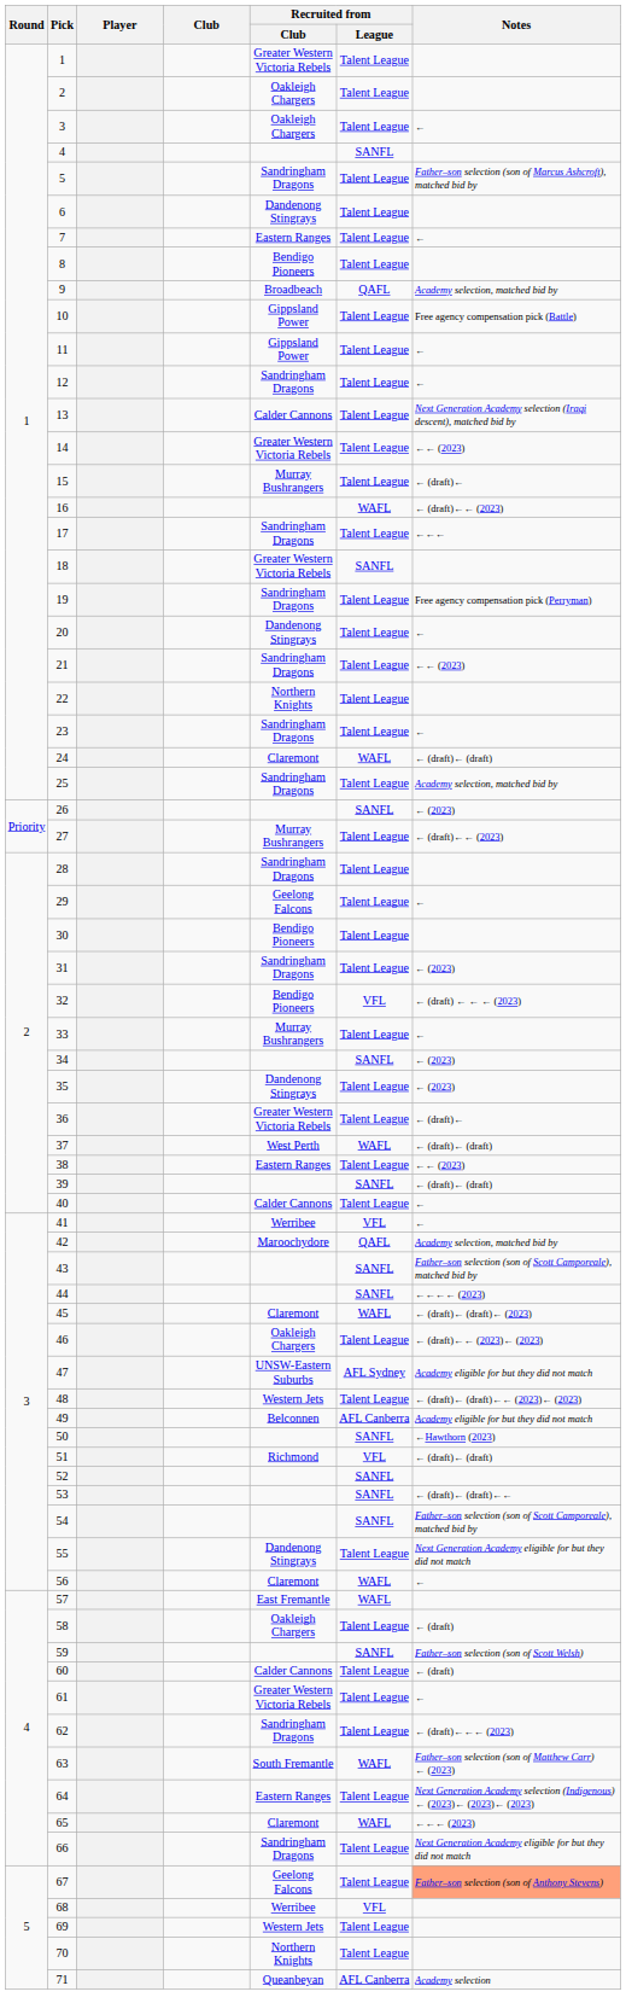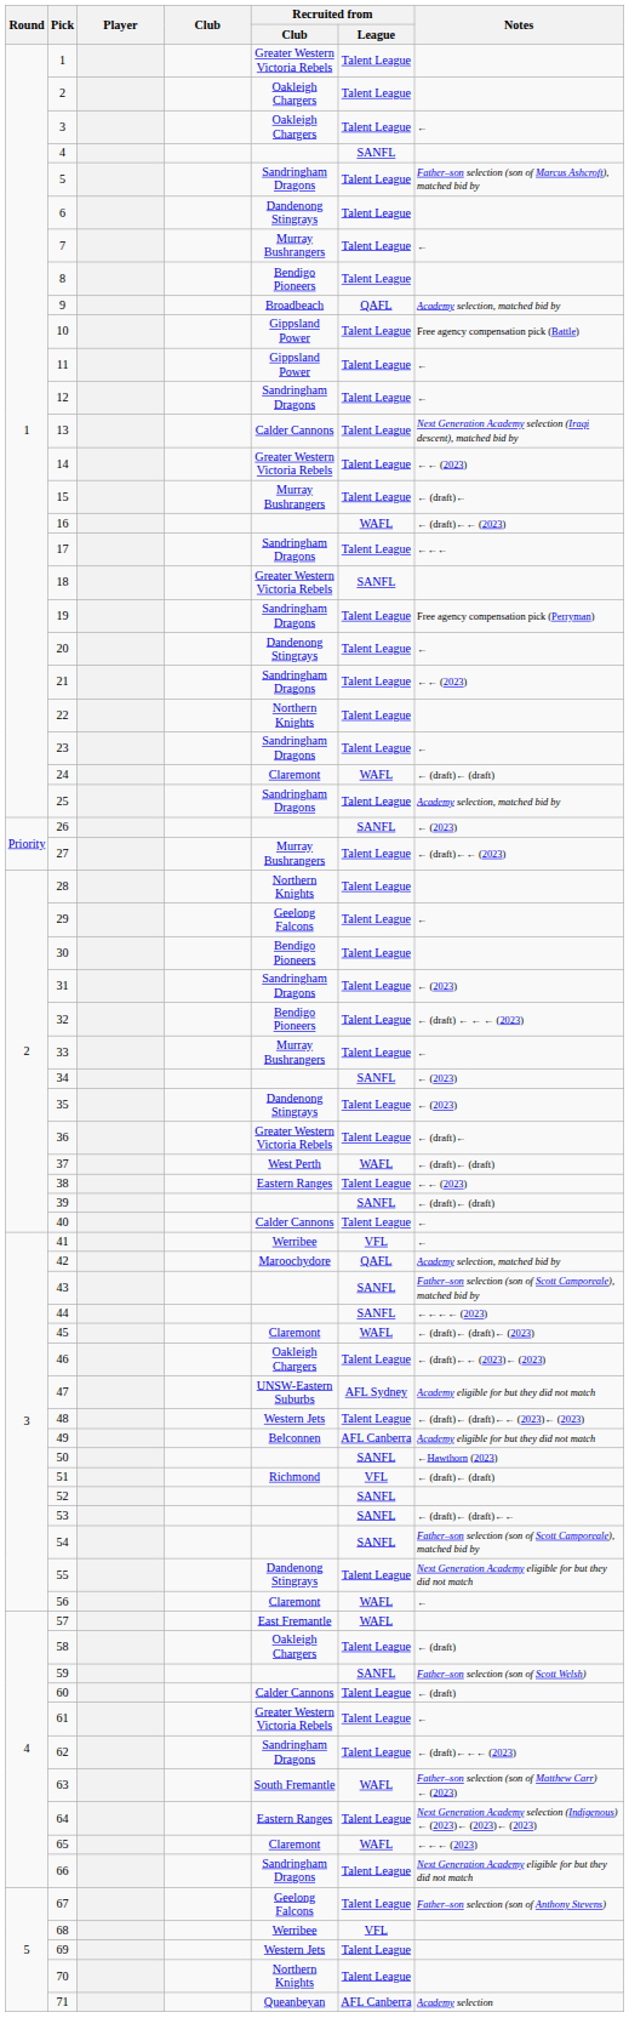7 | Recruited from / Club: Eastern Ranges -> Murray Bushrangers
28 | Recruited from / Club: Sandringham Dragons -> Northern Knights
32 | Recruited from / League: VFL -> Talent League
67 | Notes: lightsalmon background -> no background
